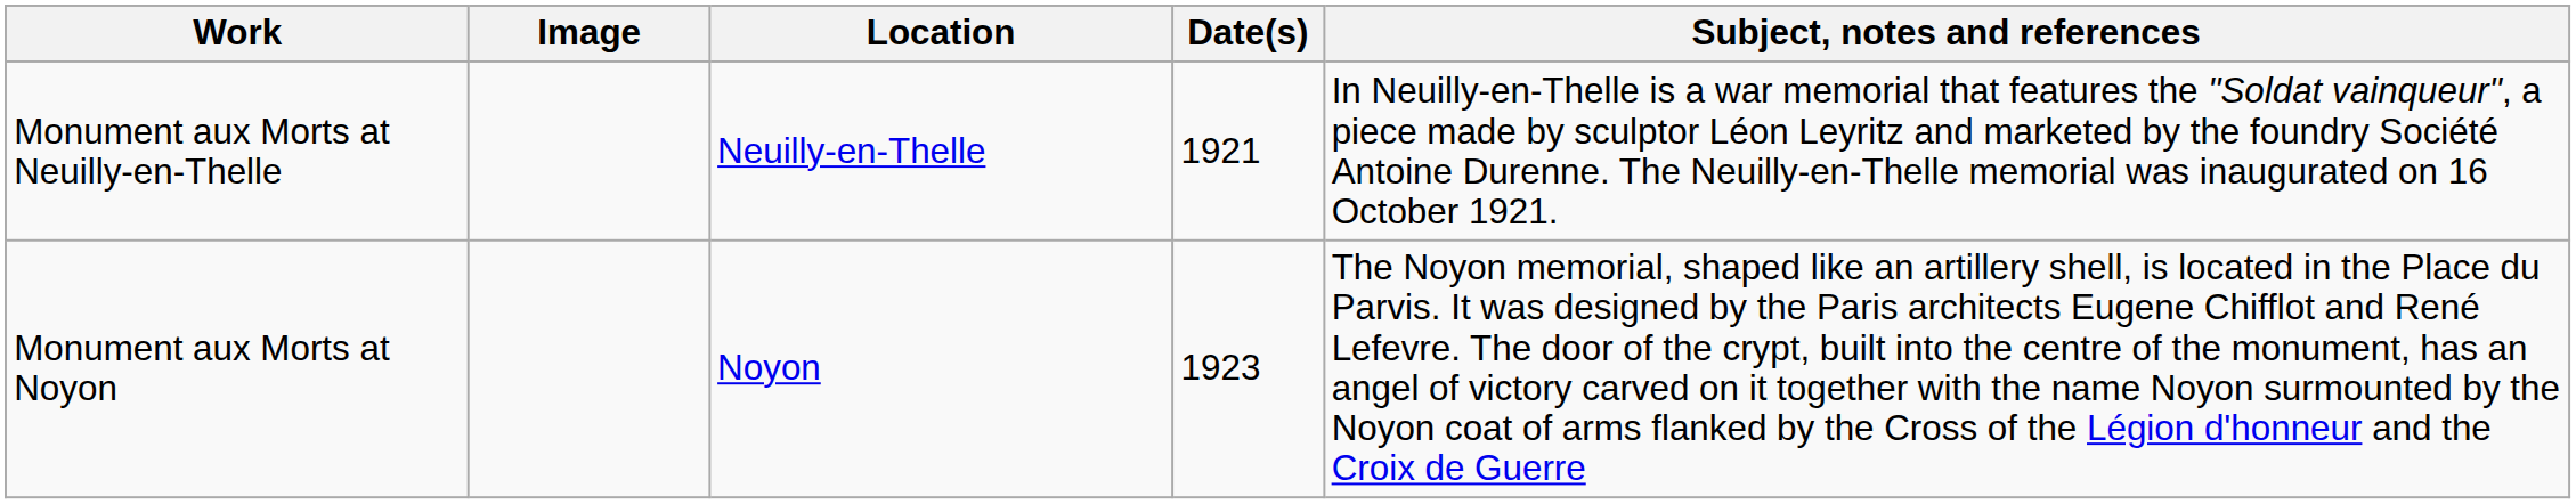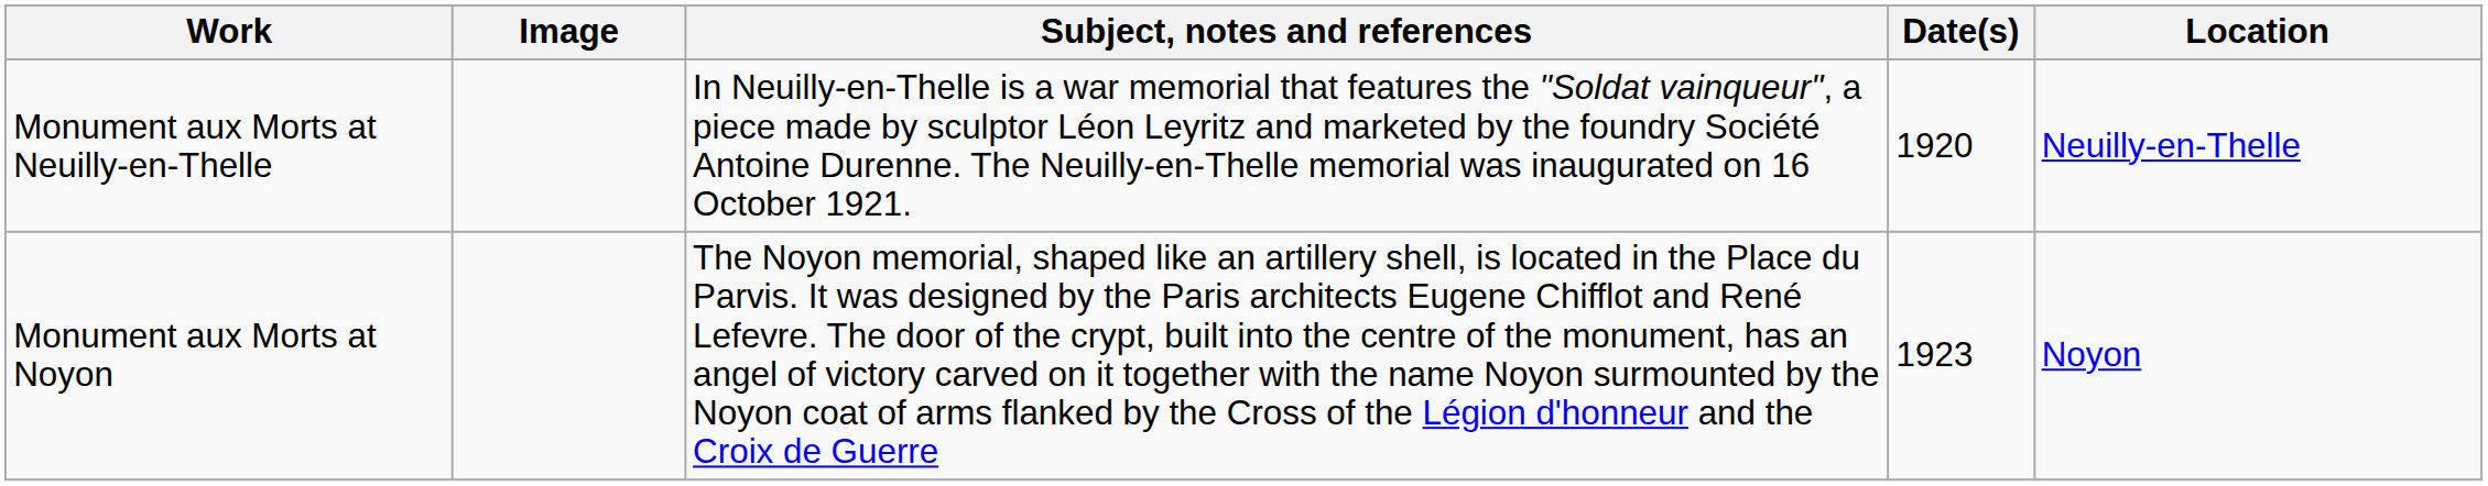columns swapped: Location <-> Subject, notes and references
Monument aux Morts at Neuilly-en-Thelle | Date(s): 1921 -> 1920
